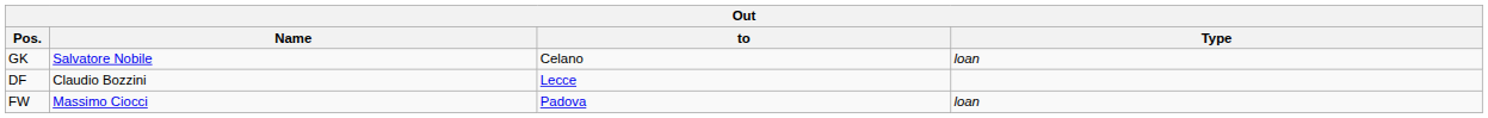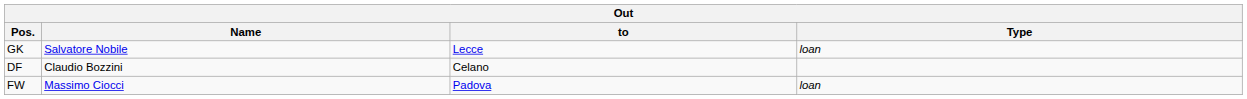GK | to: Celano -> Lecce
DF | to: Lecce -> Celano
